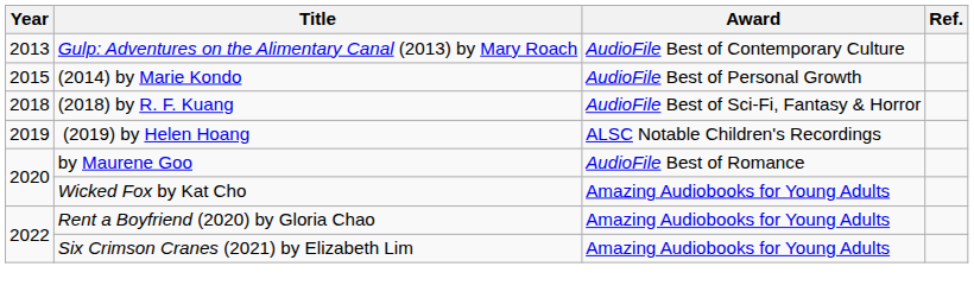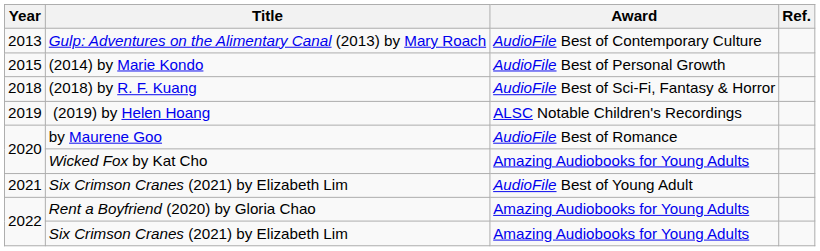+ row: 2021 | Six Crimson Cranes (2021) by Elizabeth Lim | AudioFile Best of Young Adult
